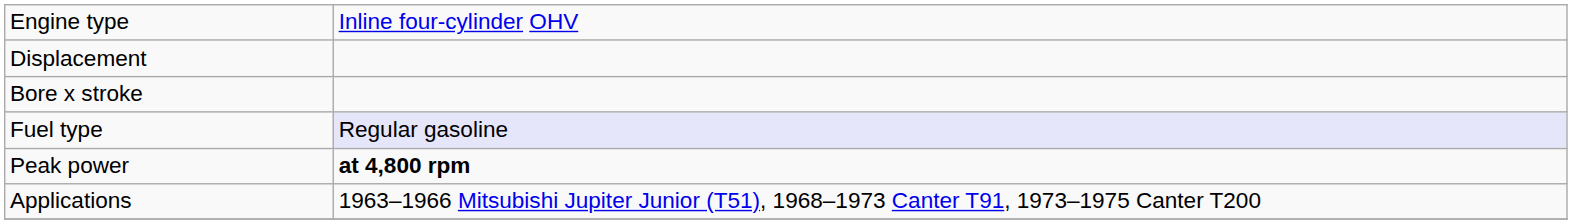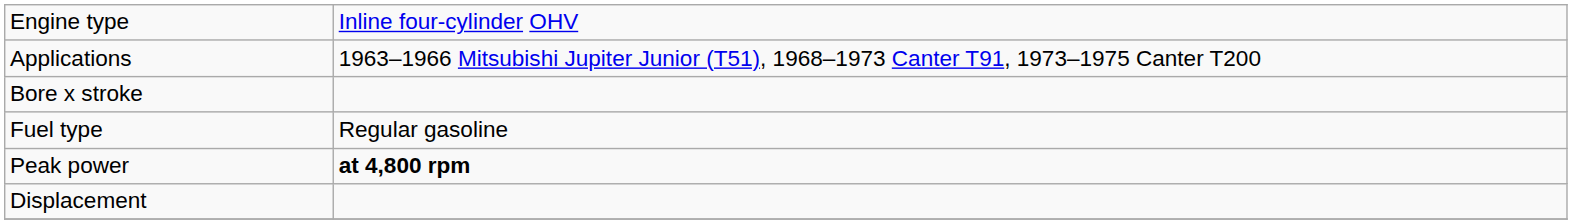rows swapped: Displacement <-> Applications
Fuel type | column 2: lavender background -> no background
